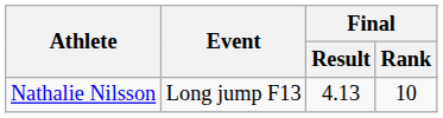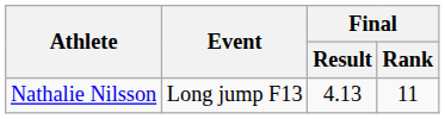Nathalie Nilsson | Final / Rank: 10 -> 11
